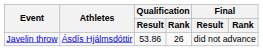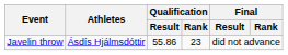Javelin throw | Qualification / Result: 53.86 -> 55.86
Javelin throw | Qualification / Rank: 26 -> 23
